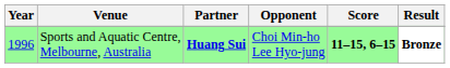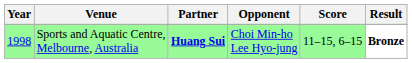Sports and Aquatic Centre, Melbourne, Australia | Year: 1996 -> 1998
Sports and Aquatic Centre, Melbourne, Australia | Score: bold -> normal
